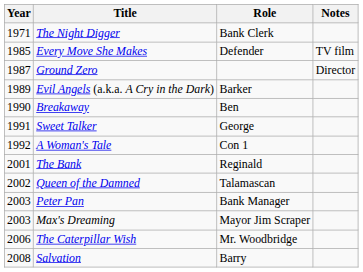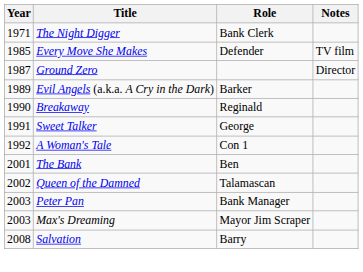Breakaway | Role: Ben -> Reginald
The Bank | Role: Reginald -> Ben
- row: 2006 | The Caterpillar Wish | Mr. Woodbridge
